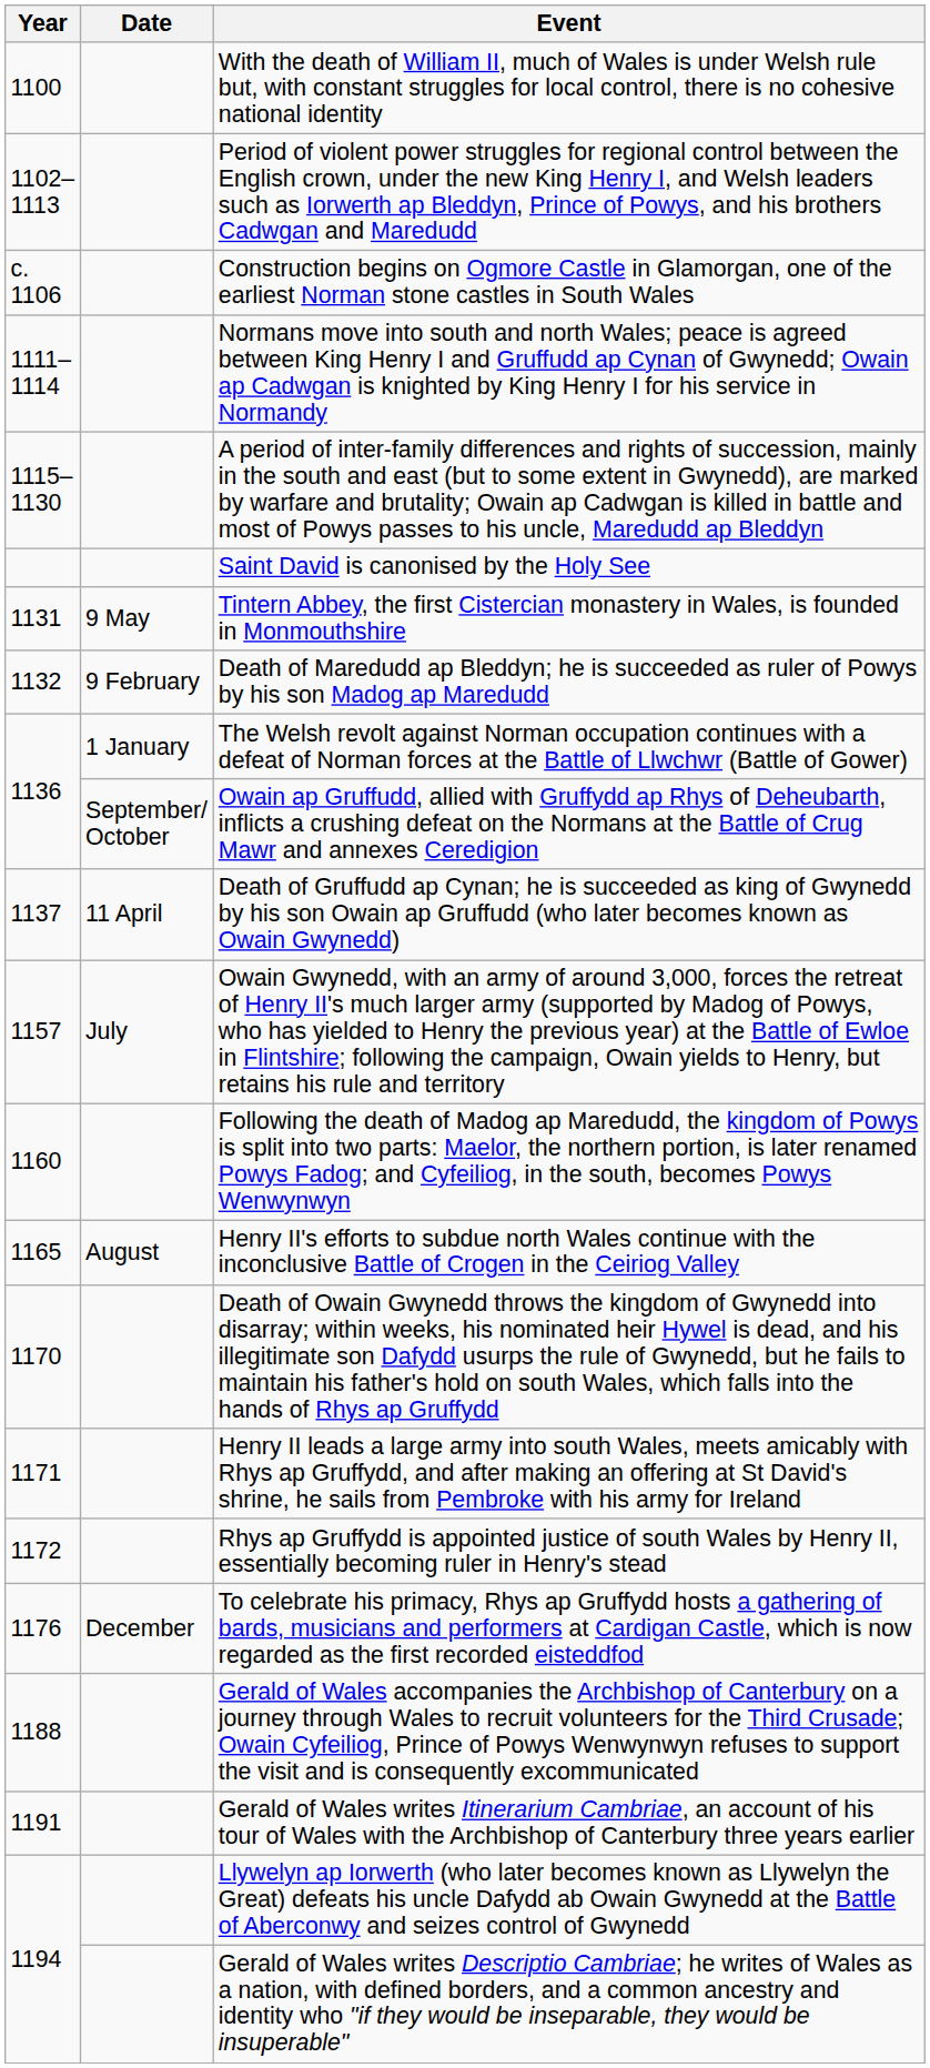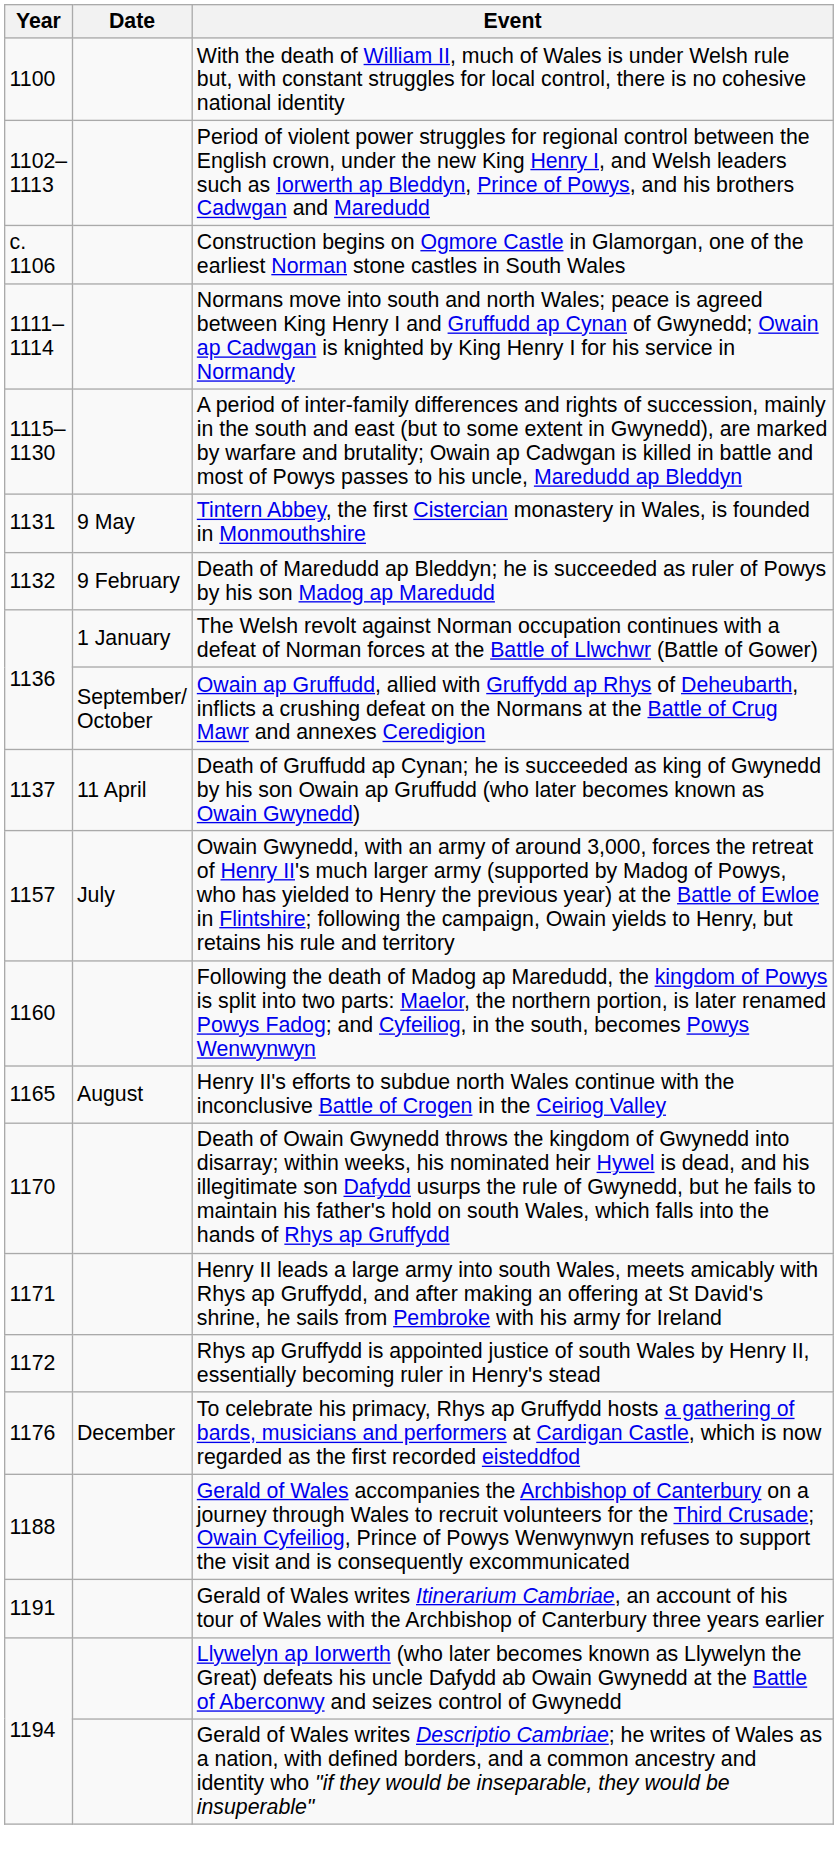- row: Saint David is canonised by the Holy See
